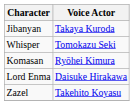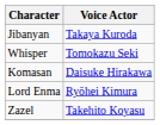Komasan | Voice Actor: Ryōhei Kimura -> Daisuke Hirakawa
Lord Enma | Voice Actor: Daisuke Hirakawa -> Ryōhei Kimura
